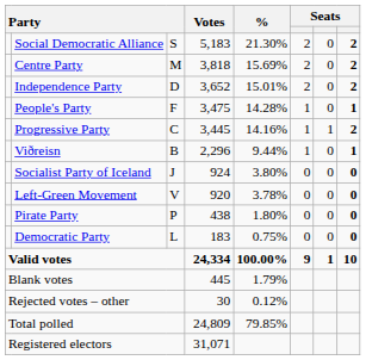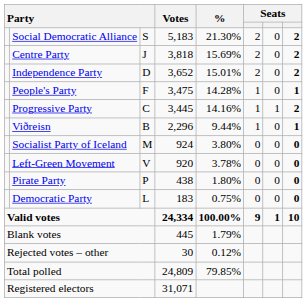Centre Party | column 3: M -> J
Socialist Party of Iceland | column 3: J -> M
